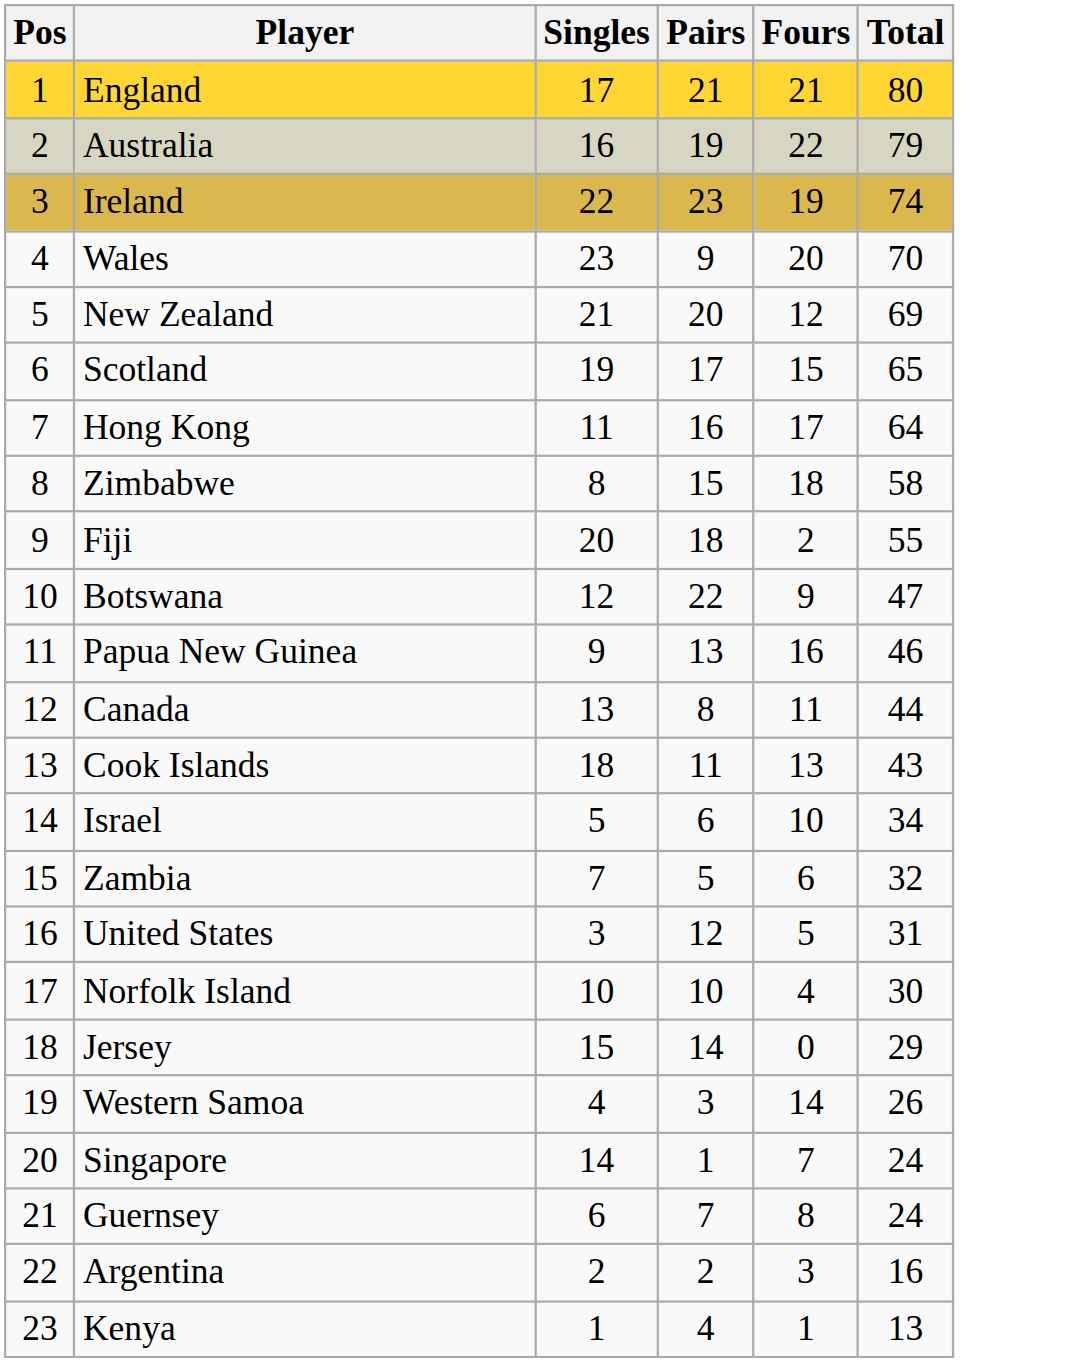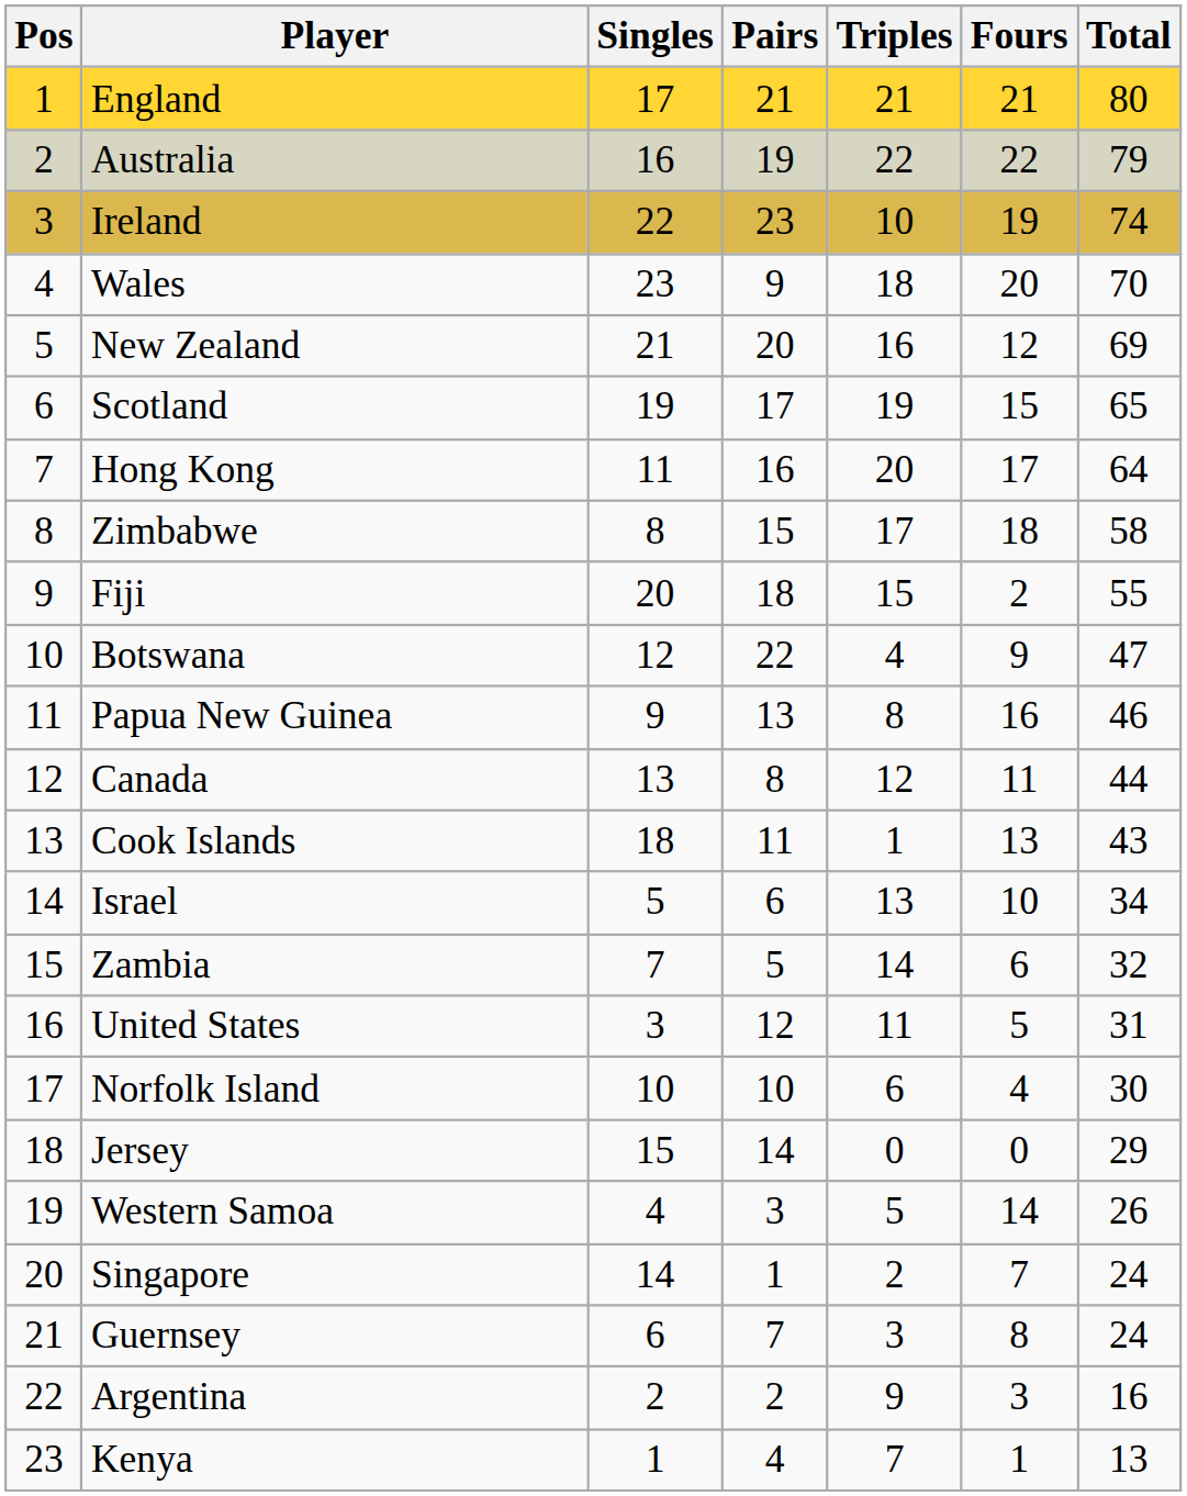+ column: Triples | 21 | 22 | 10 | 18 | 16 | 19 | 20 | 17 | 15 | 4 | 8 | 12 | 1 | 13 | 14 | 11 | 6 | 0 | 5 | 2 | 3 | 9 | 7
